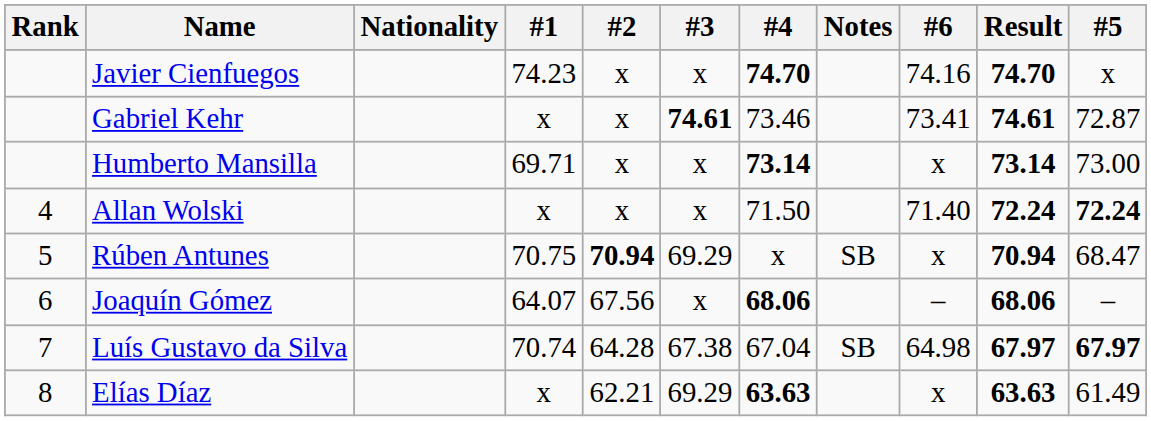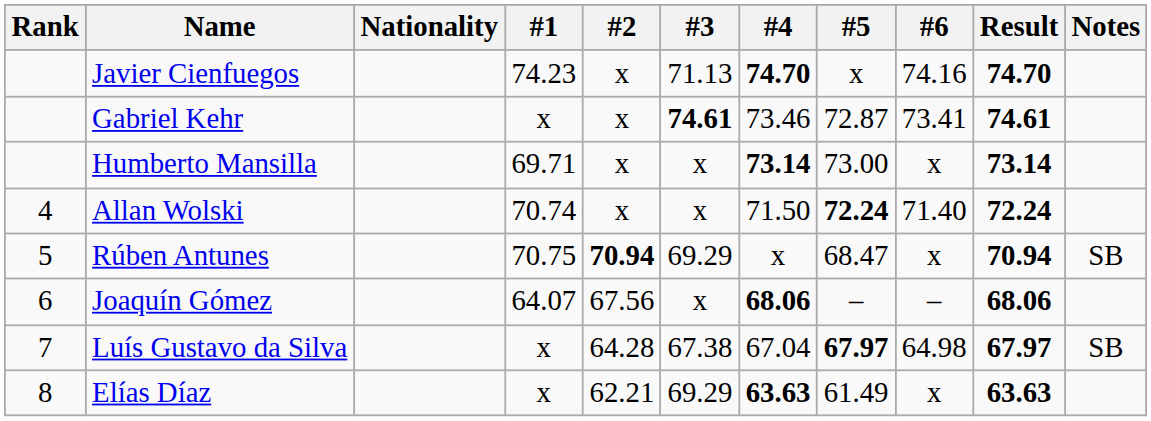columns swapped: #5 <-> Notes
Javier Cienfuegos | #3: x -> 71.13
Allan Wolski | #1: x -> 70.74
Luís Gustavo da Silva | #1: 70.74 -> x
